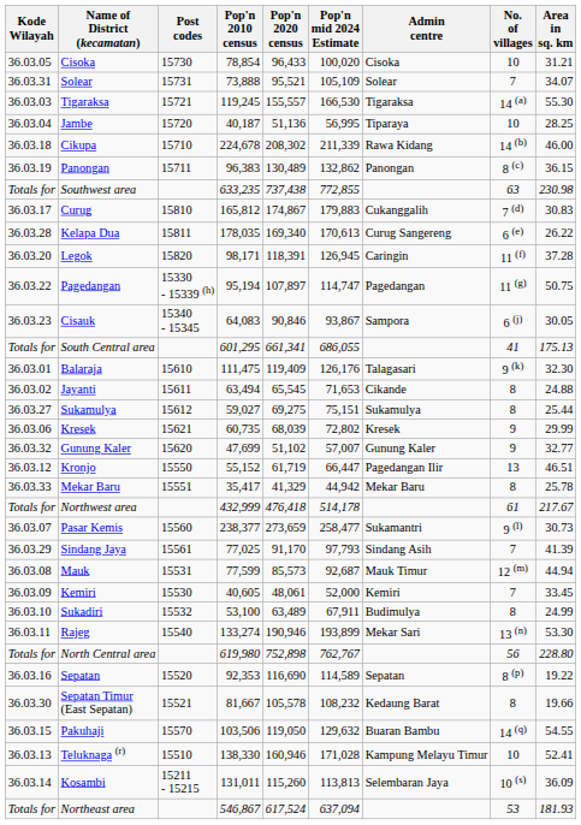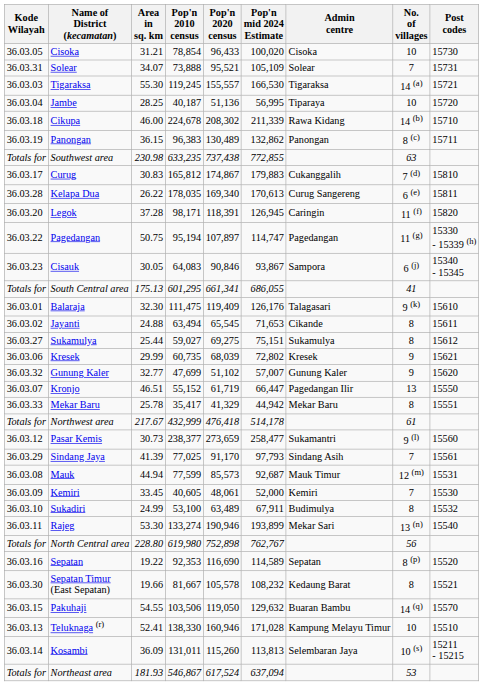columns swapped: Area in sq. km <-> Post codes
Kronjo | Kode Wilayah: 36.03.12 -> 36.03.07
Pasar Kemis | Kode Wilayah: 36.03.07 -> 36.03.12
